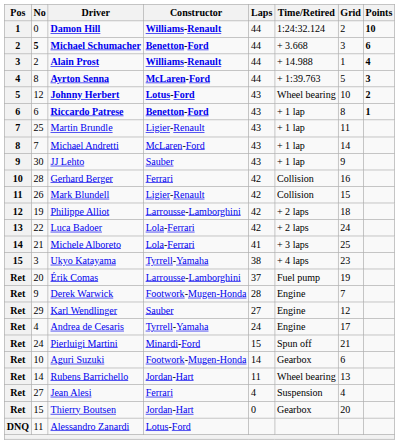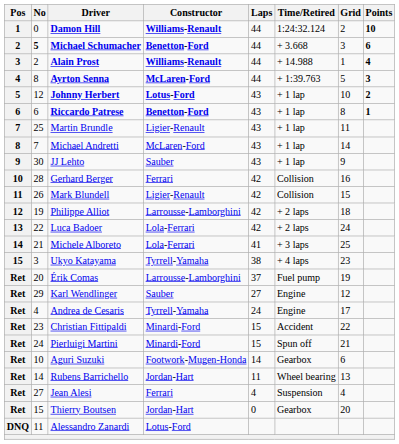Johnny Herbert | Time/Retired: Wheel bearing -> + 1 lap
- row: Ret | 9 | Derek Warwick | Footwork-Mugen-Honda | 28 | Engine | 7
+ row: Ret | 23 | Christian Fittipaldi | Minardi-Ford | 15 | Accident | 22
